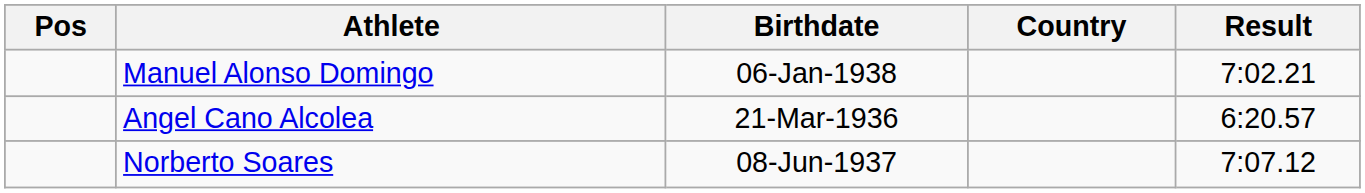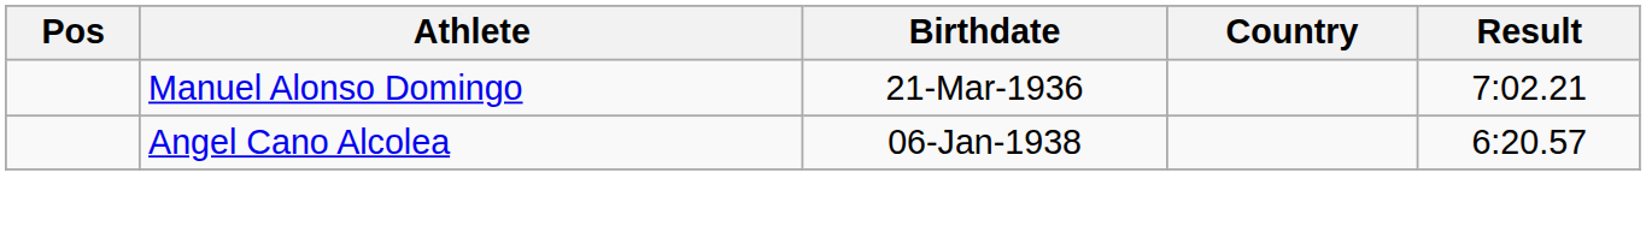Manuel Alonso Domingo | Birthdate: 06-Jan-1938 -> 21-Mar-1936
Angel Cano Alcolea | Birthdate: 21-Mar-1936 -> 06-Jan-1938
- row: Norberto Soares | 08-Jun-1937 | 7:07.12
